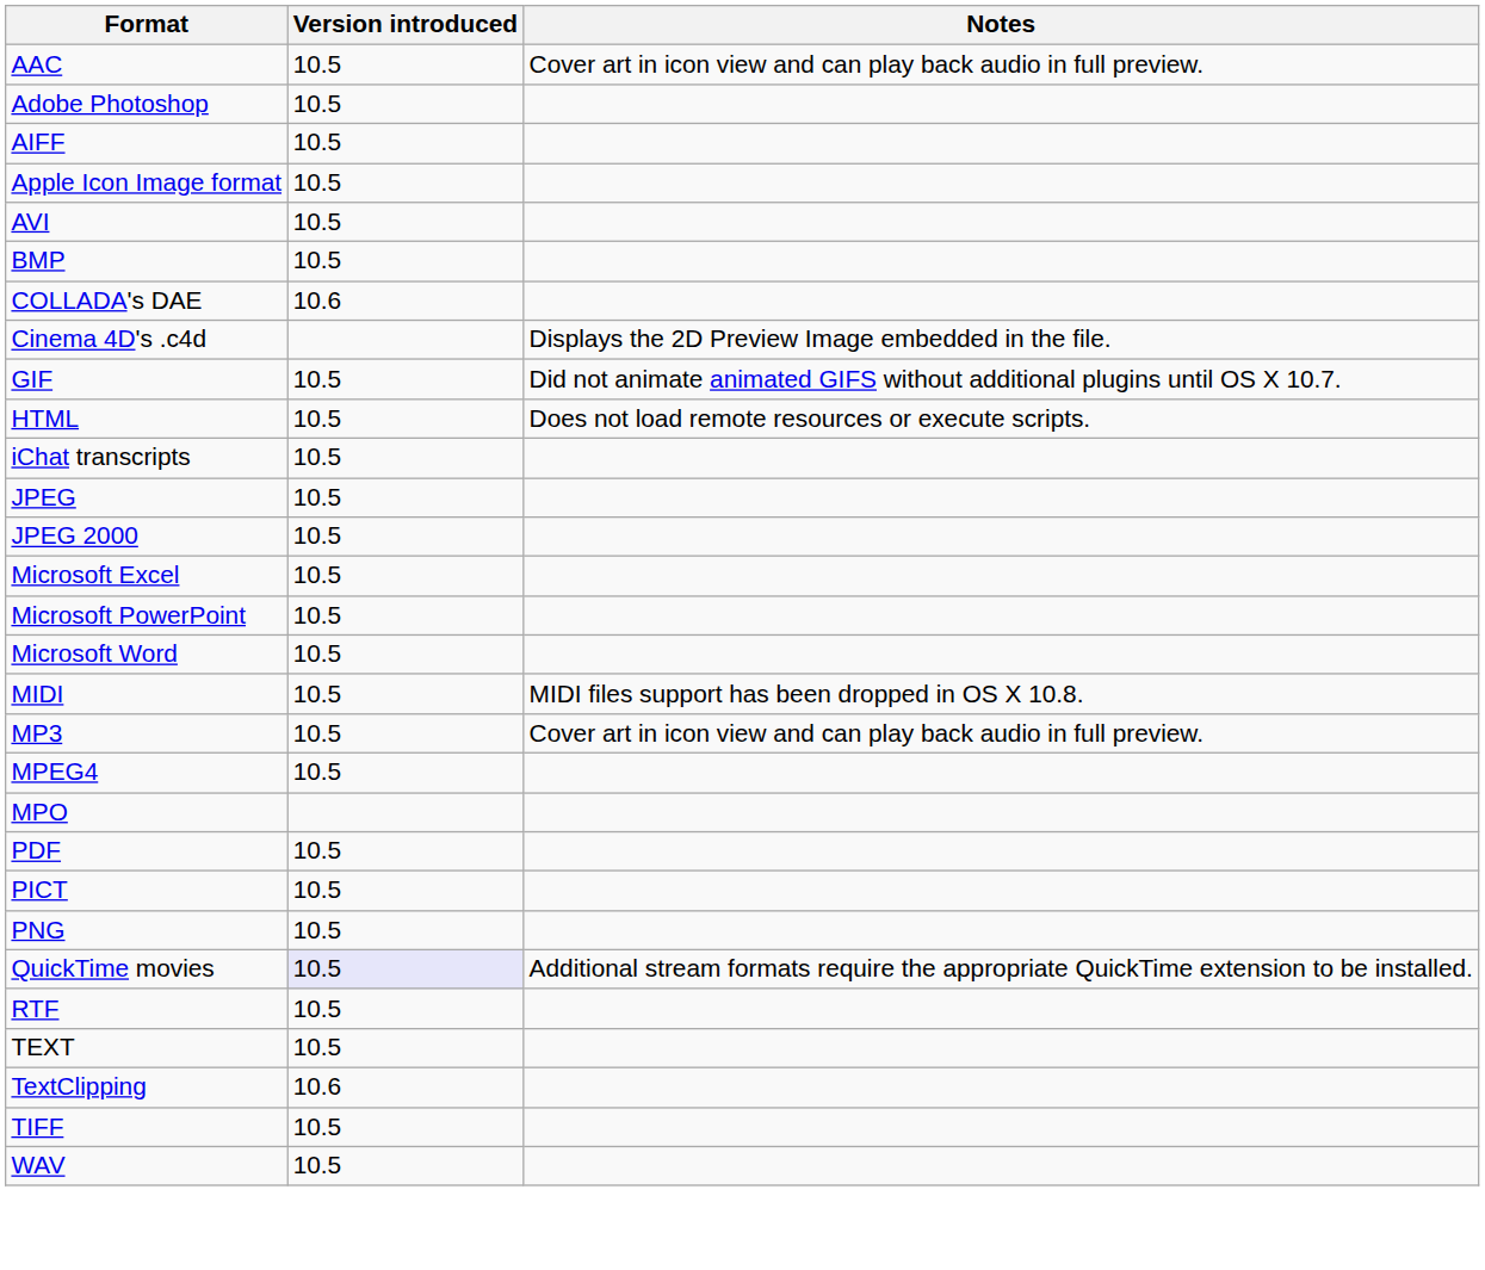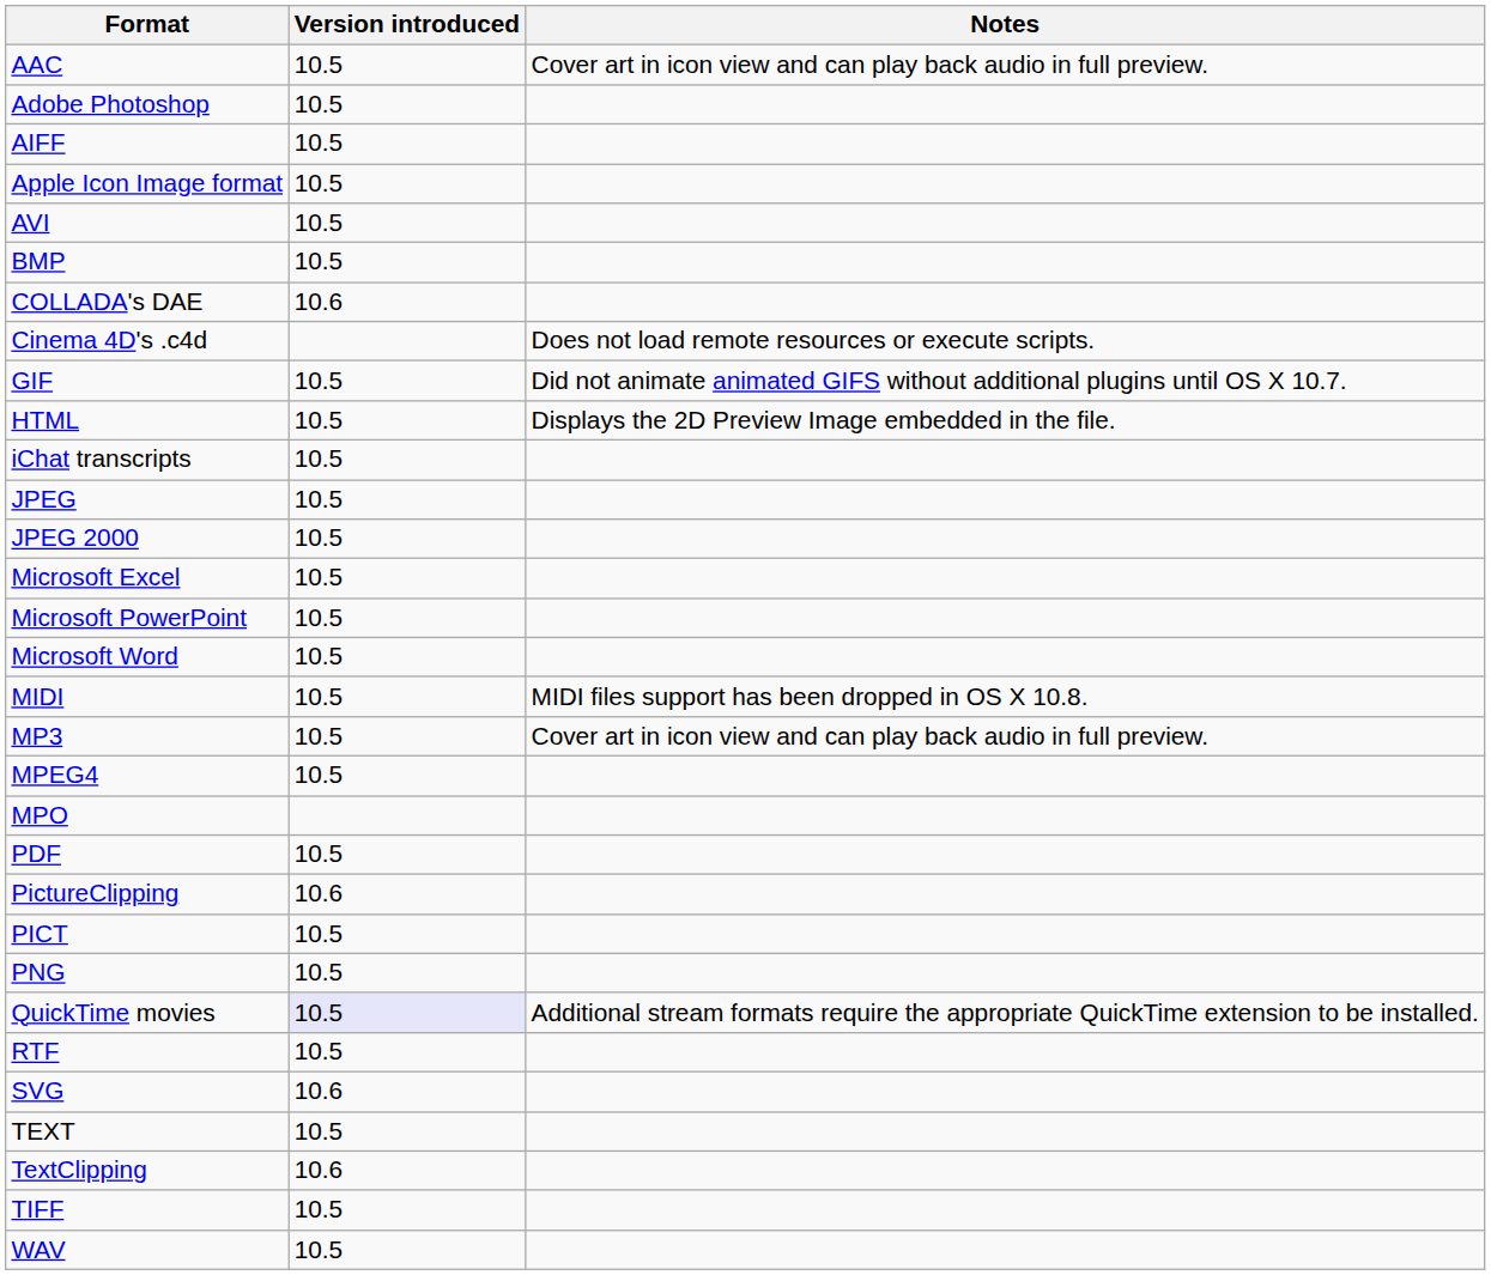Cinema 4D's .c4d | Notes: Displays the 2D Preview Image embedded in the file. -> Does not load remote resources or execute scripts.
HTML | Notes: Does not load remote resources or execute scripts. -> Displays the 2D Preview Image embedded in the file.
+ row: PictureClipping | 10.6
+ row: SVG | 10.6
